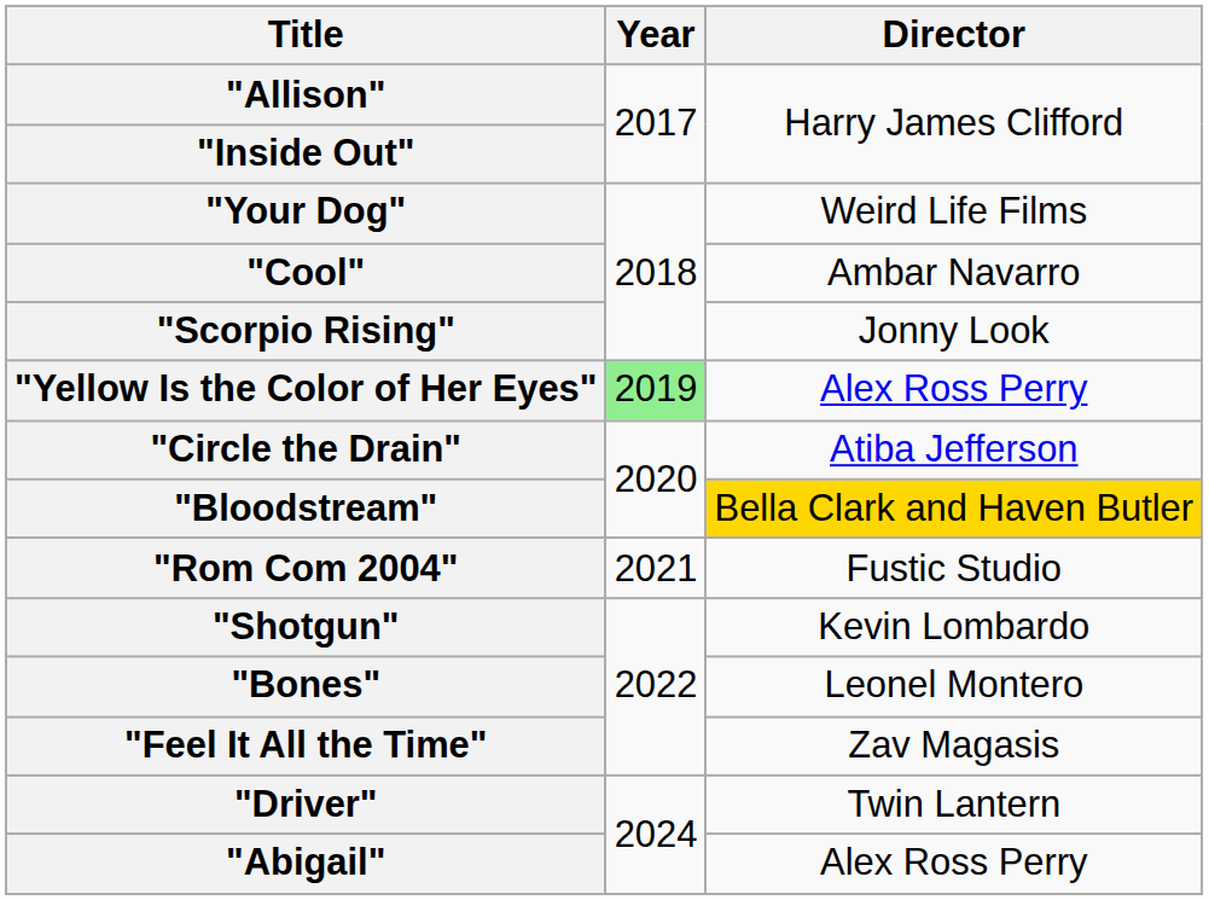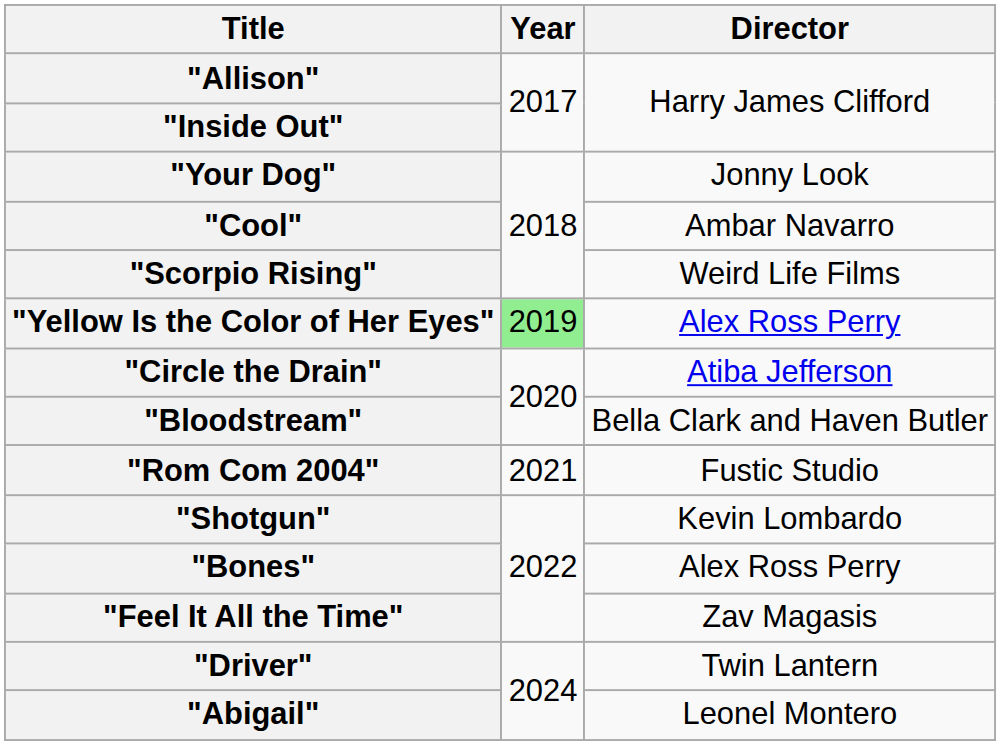"Your Dog" | Director: Weird Life Films -> Jonny Look
"Scorpio Rising" | Director: Jonny Look -> Weird Life Films
"Bloodstream" | Director: gold background -> no background
"Bones" | Director: Leonel Montero -> Alex Ross Perry
"Abigail" | Director: Alex Ross Perry -> Leonel Montero
